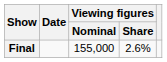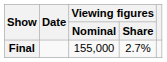Final | Viewing figures / Share: 2.6% -> 2.7%
